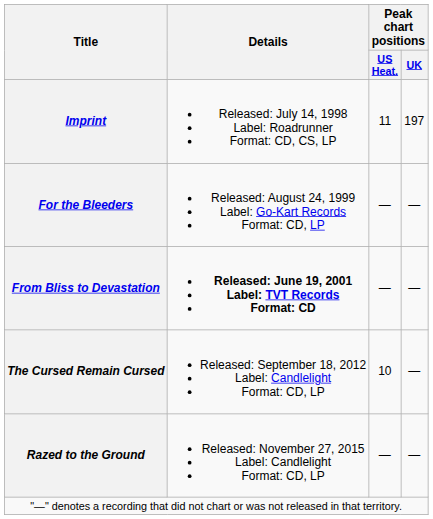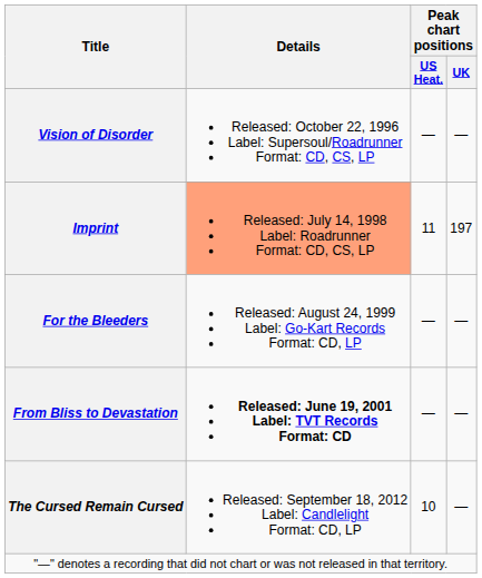+ row: Vision of Disorder | Released: October 22, 1996 Label: Supersoul/Roadrunner Format: CD, CS, LP | — | —
Imprint | Details: no background -> lightsalmon background
- row: Razed to the Ground | Released: November 27, 2015 Label: Candlelight Format: CD, LP | — | —
